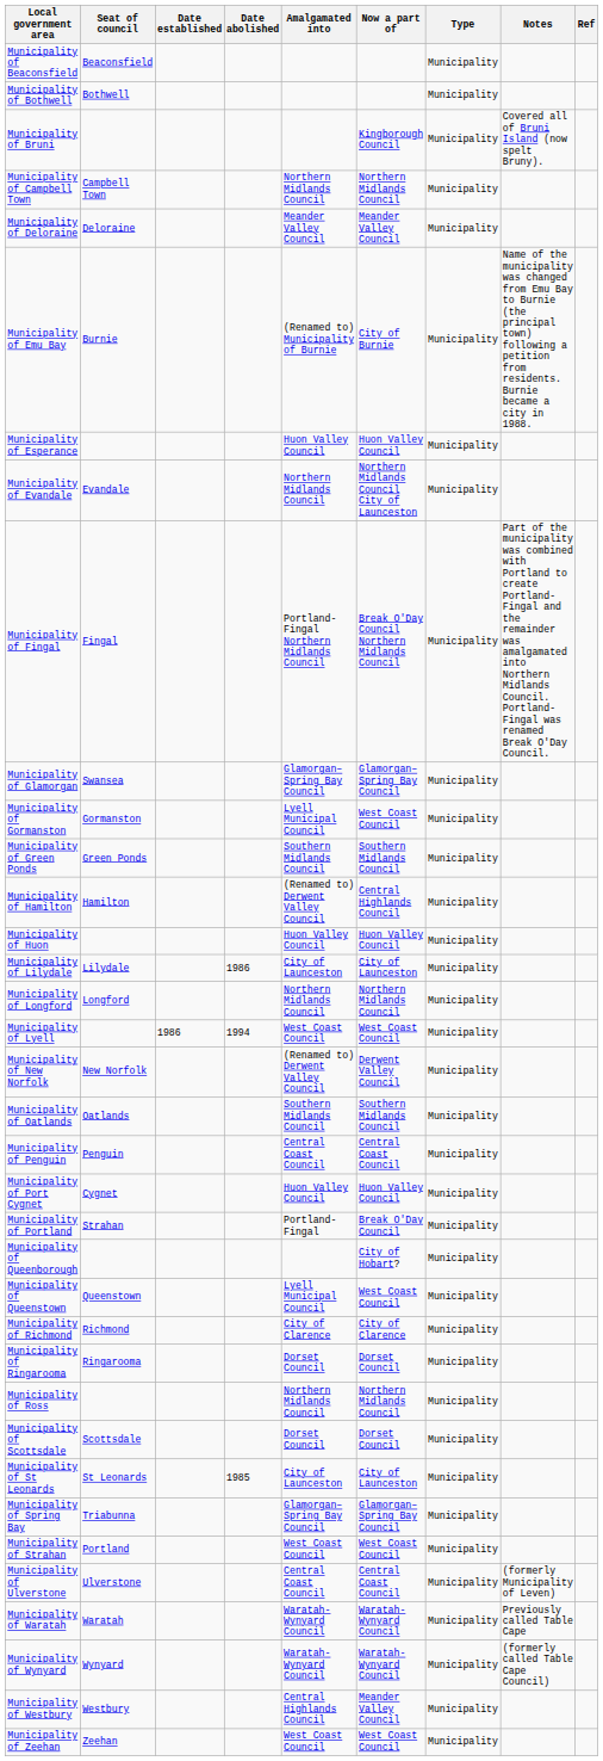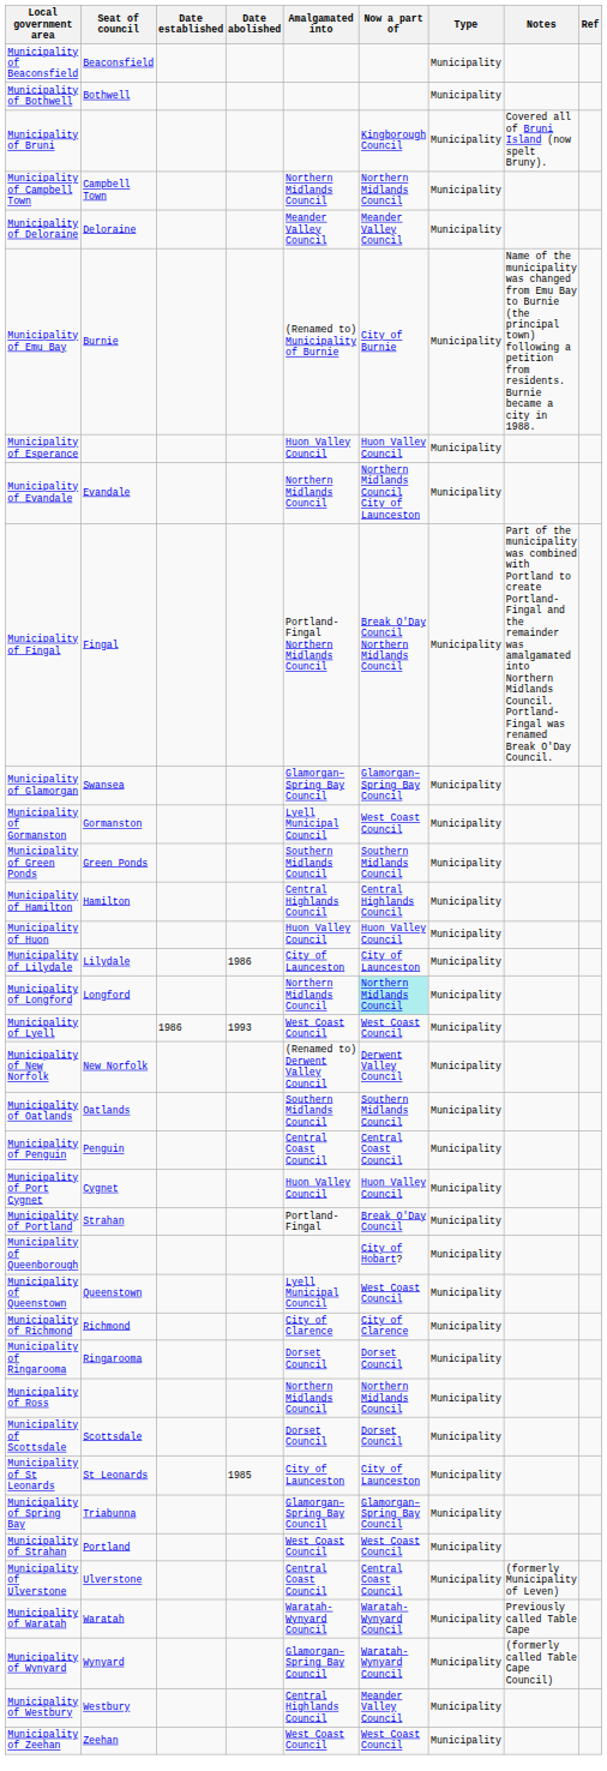Municipality of Hamilton | Amalgamated into: (Renamed to) Derwent Valley Council -> Central Highlands Council
Municipality of Longford | Now a part of: no background -> paleturquoise background
Municipality of Lyell | Date abolished: 1994 -> 1993
Municipality of Wynyard | Amalgamated into: Waratah-Wynyard Council -> Glamorgan–Spring Bay Council
